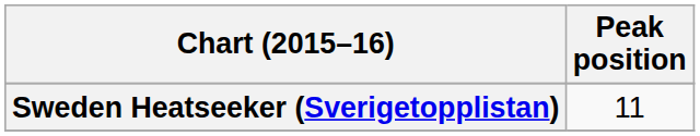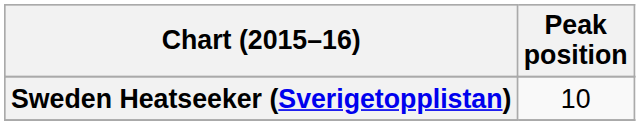Sweden Heatseeker (Sverigetopplistan) | Peak position: 11 -> 10
